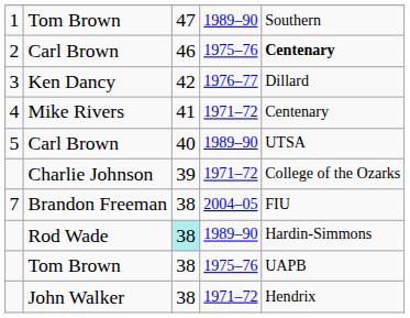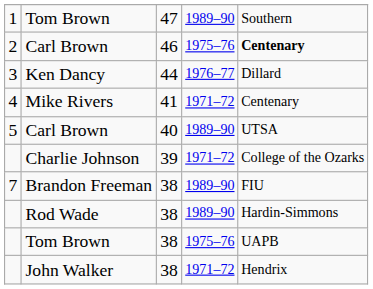Ken Dancy | column 3: 42 -> 44
Brandon Freeman | column 4: 2004–05 -> 1989–90
Rod Wade | column 3: paleturquoise background -> no background
